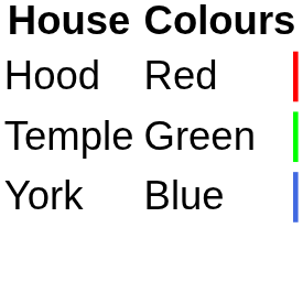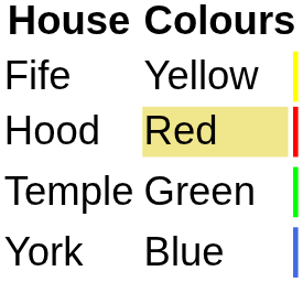+ row: Fife | Yellow
Hood | column 2: no background -> khaki background
